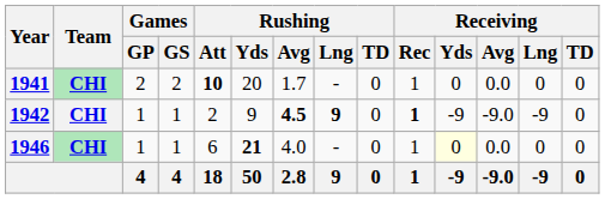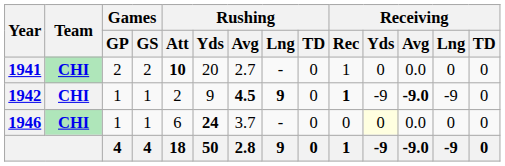1941 | Rushing / Avg: 1.7 -> 2.7
1942 | Receiving / Avg: normal -> bold
1946 | Rushing / Yds: 21 -> 24
1946 | Rushing / Avg: 4.0 -> 3.7
1946 | Receiving / Rec: 1 -> 0
